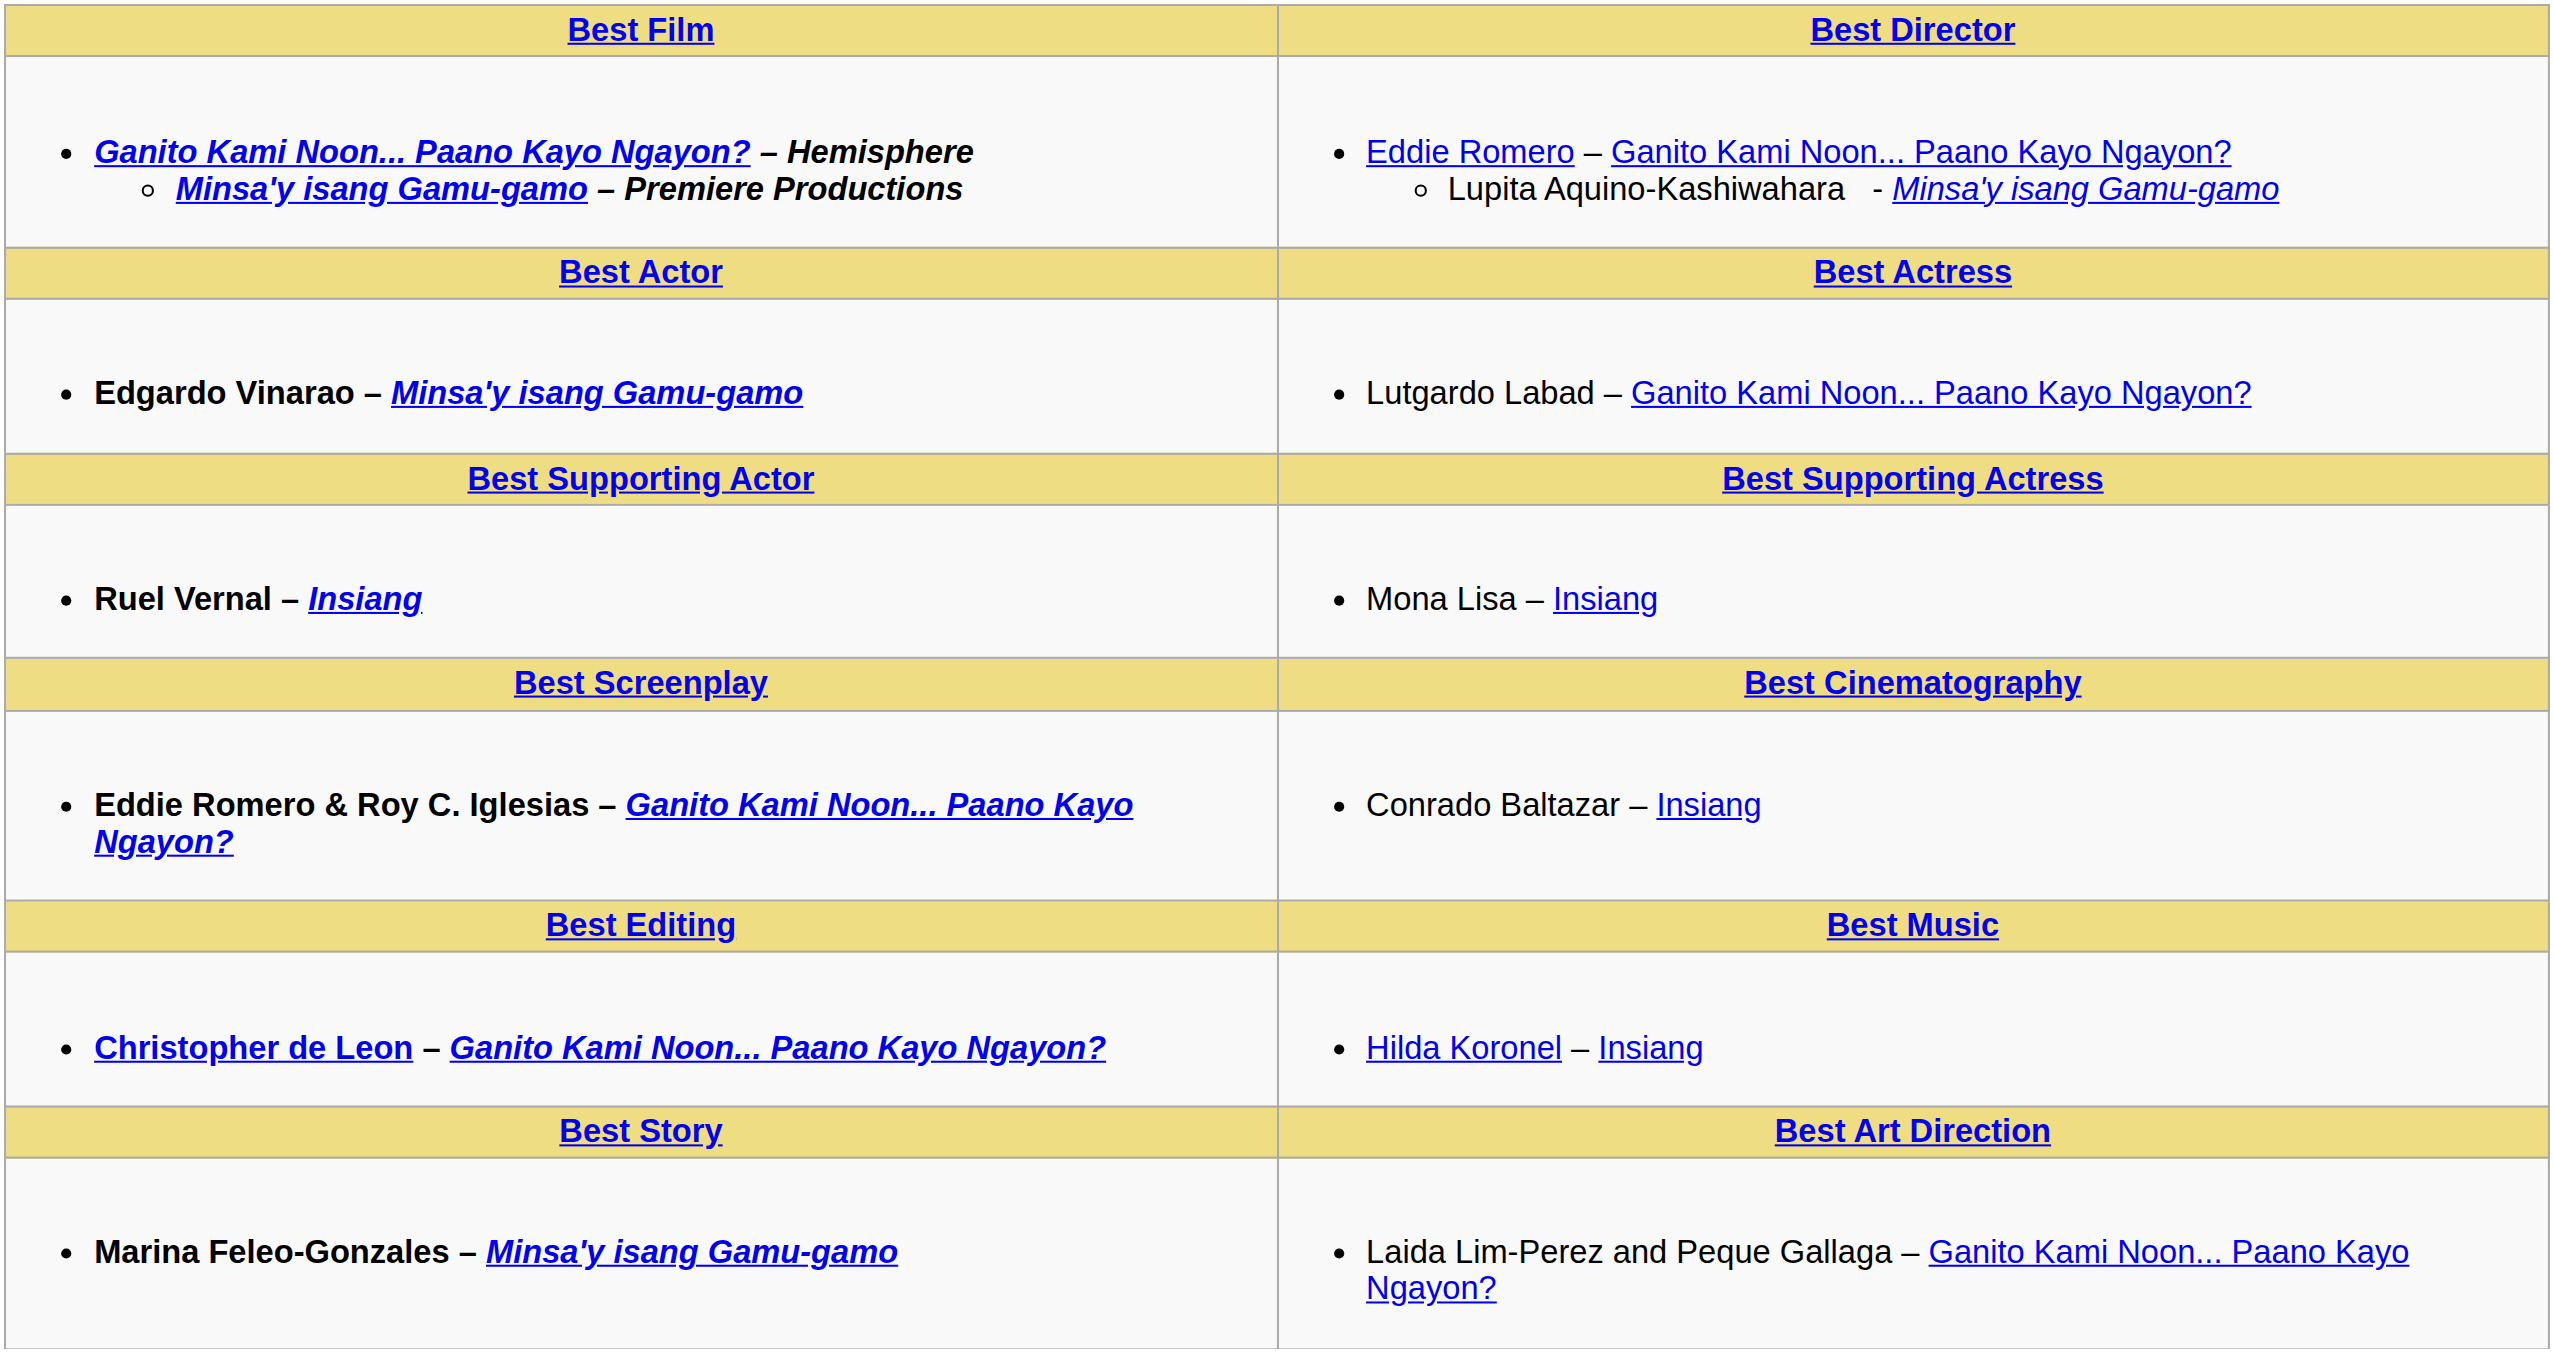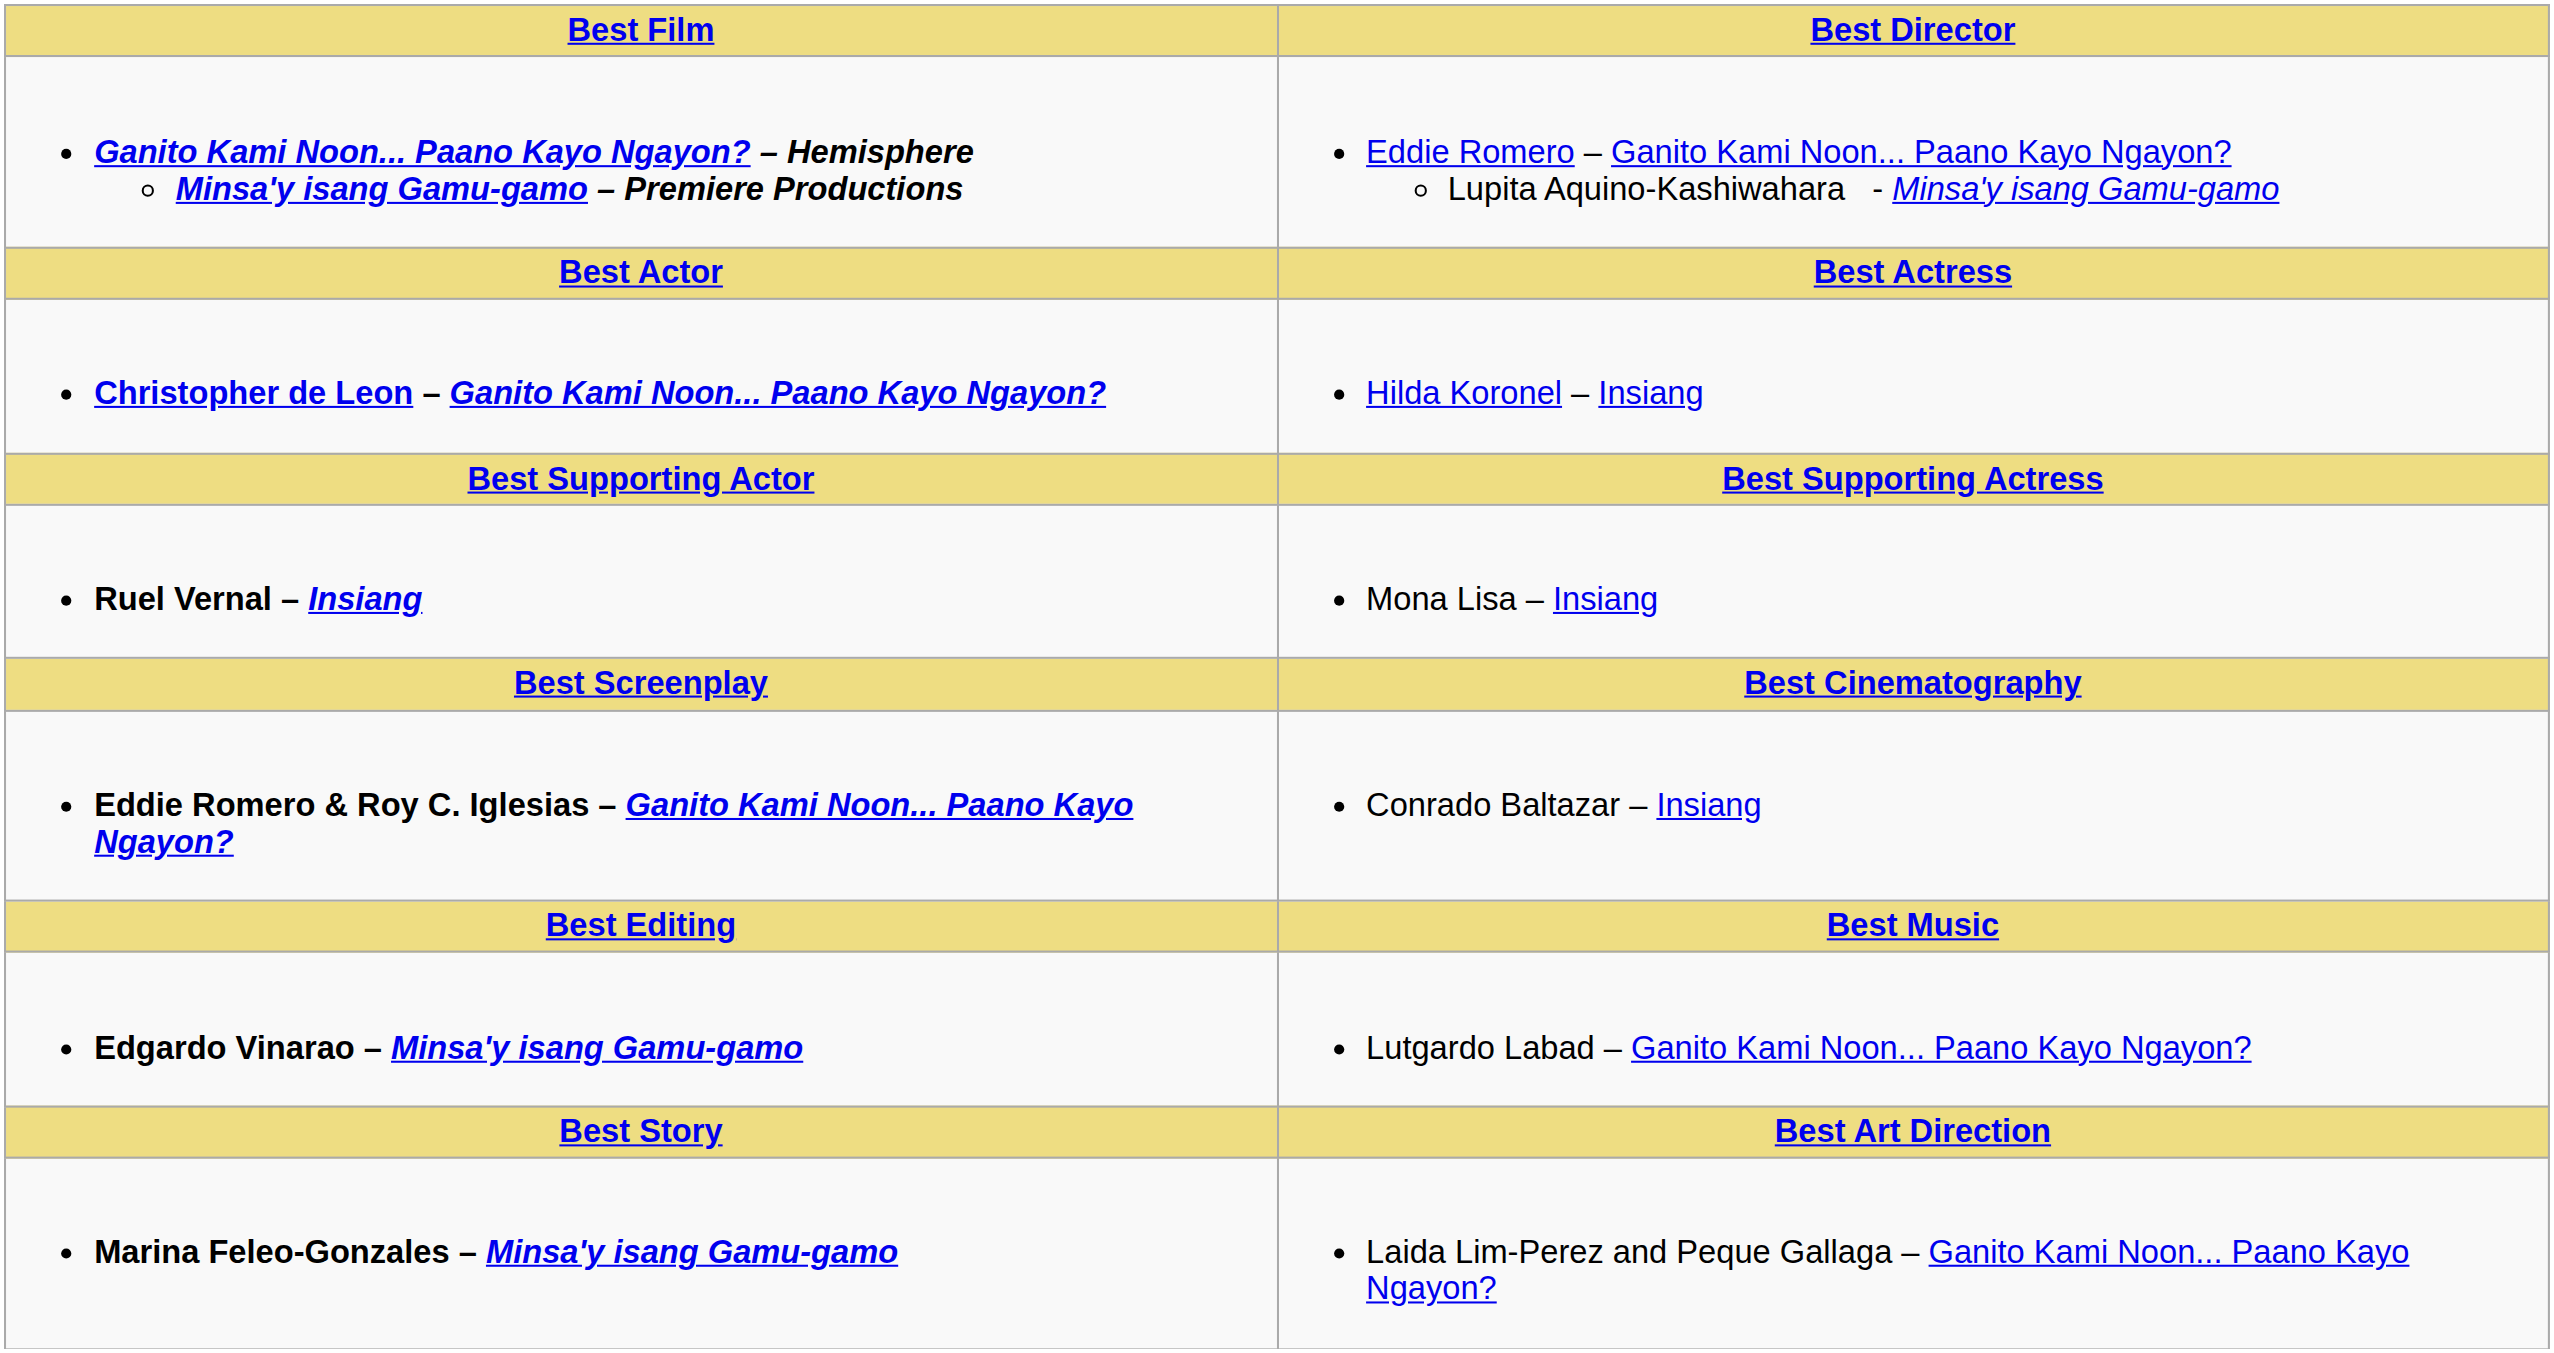rows swapped: Christopher de Leon – Ganito Kami Noon... Paano Kayo Ngayon? <-> Edgardo Vinarao – Minsa'y isang Gamu-gamo
